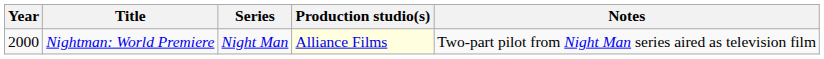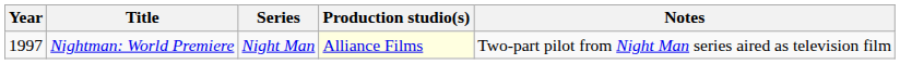Nightman: World Premiere | Year: 2000 -> 1997
